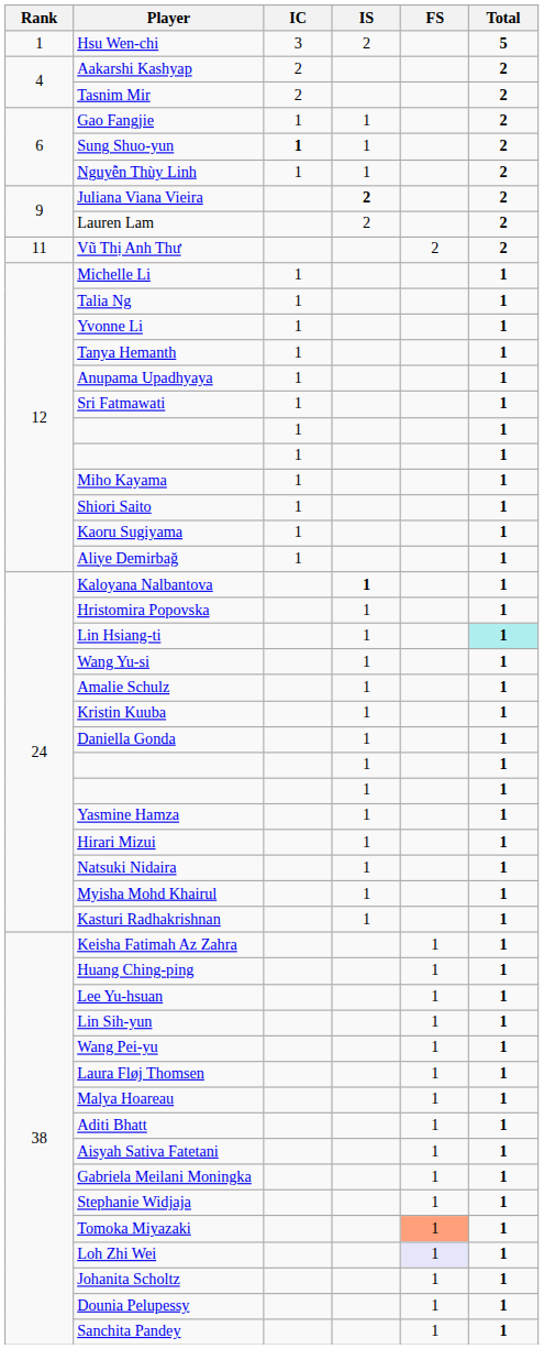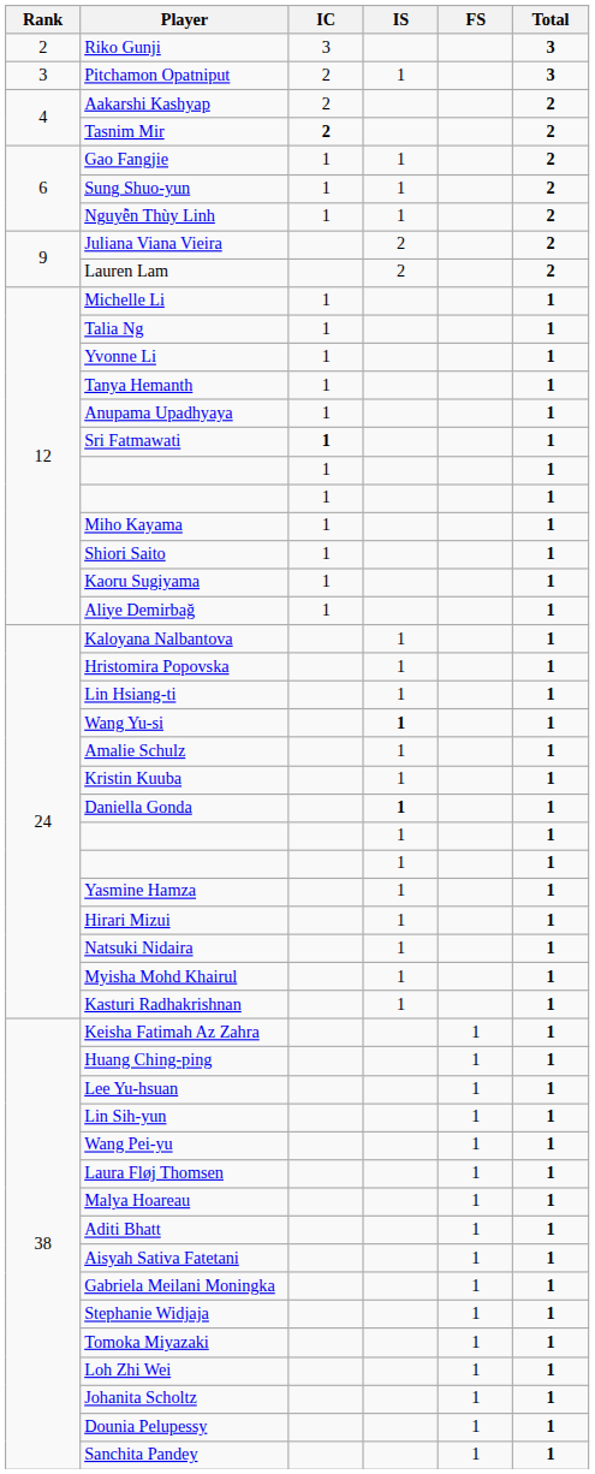- row: 1 | Hsu Wen-chi | 3 | 2 | 5
+ row: 2 | Riko Gunji | 3 | 3
+ row: 3 | Pitchamon Opatniput | 2 | 1 | 3
Tasnim Mir | IC: normal -> bold
Sung Shuo-yun | IC: bold -> normal
Juliana Viana Vieira | IS: bold -> normal
- row: 11 | Vũ Thị Anh Thư | 2 | 2
Sri Fatmawati | IC: normal -> bold
Kaloyana Nalbantova | IS: bold -> normal
Lin Hsiang-ti | Total: paleturquoise background -> no background
Wang Yu-si | IS: normal -> bold
Daniella Gonda | IS: normal -> bold
Tomoka Miyazaki | FS: lightsalmon background -> no background
Loh Zhi Wei | FS: lavender background -> no background
